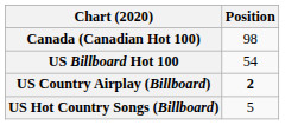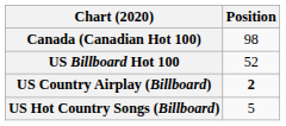US Billboard Hot 100 | Position: 54 -> 52
